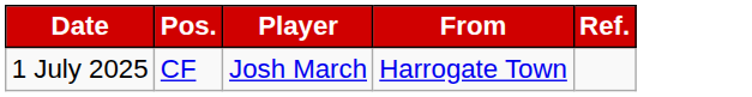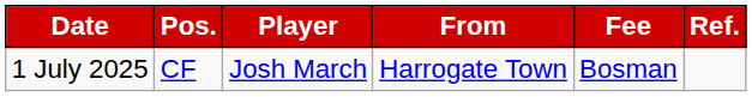+ column: Fee | Bosman
